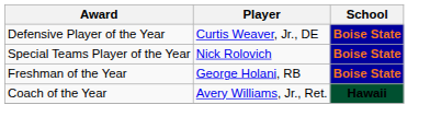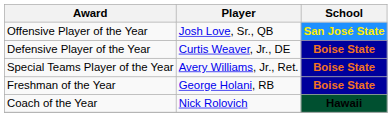+ row: Offensive Player of the Year | Josh Love, Sr., QB | San José State
Special Teams Player of the Year | Player: Nick Rolovich -> Avery Williams, Jr., Ret.
Coach of the Year | Player: Avery Williams, Jr., Ret. -> Nick Rolovich
